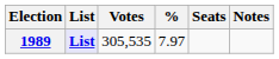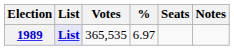1989 | Votes: 305,535 -> 365,535
1989 | %: 7.97 -> 6.97
